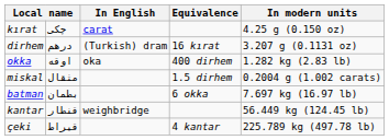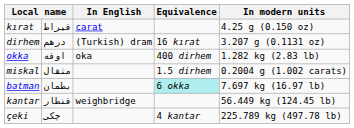kırat | column 2: چكی -> قيراط
batman | Equivalence: no background -> paleturquoise background
çeki | column 2: قيراط -> چكی
